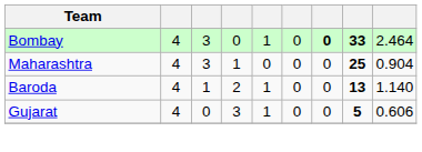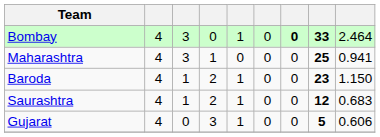Maharashtra | column 9: 0.904 -> 0.941
Baroda | column 8: 13 -> 23
Baroda | column 9: 1.140 -> 1.150
+ row: Saurashtra | 4 | 1 | 2 | 1 | 0 | 0 | 12 | 0.683
